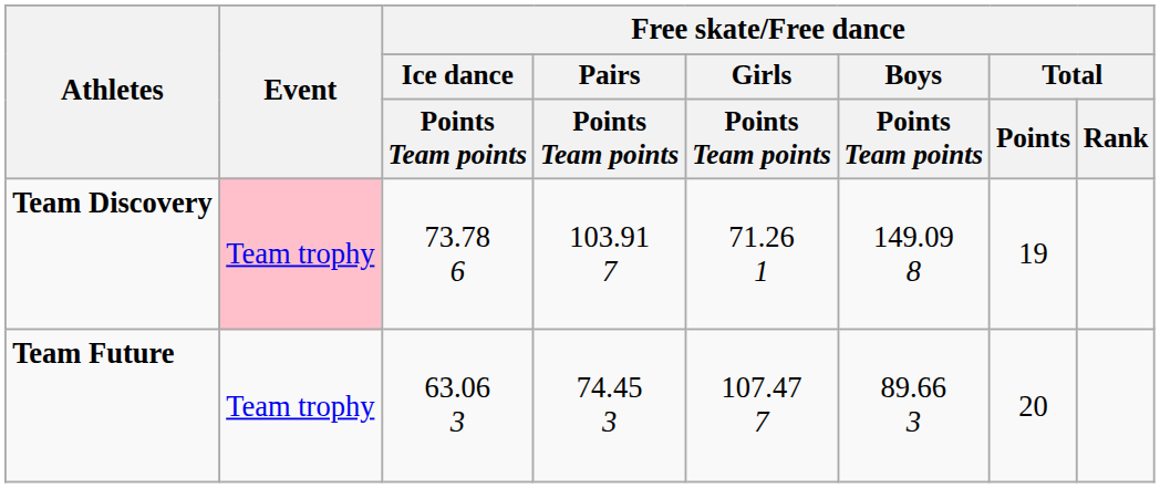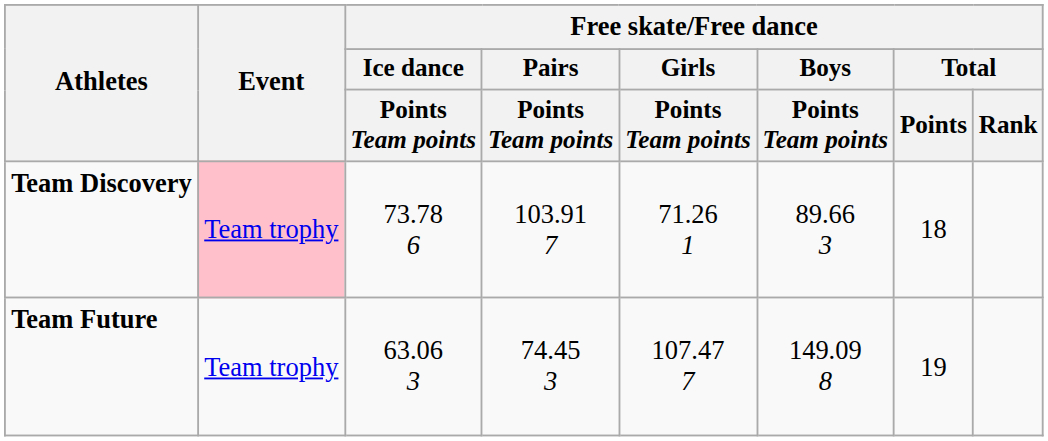Team Discovery | Free skate/Free dance / Boys / Points Team points: 149.09 8 -> 89.66 3
Team Discovery | Free skate/Free dance / Total / Points: 19 -> 18
Team Future | Free skate/Free dance / Boys / Points Team points: 89.66 3 -> 149.09 8
Team Future | Free skate/Free dance / Total / Points: 20 -> 19
